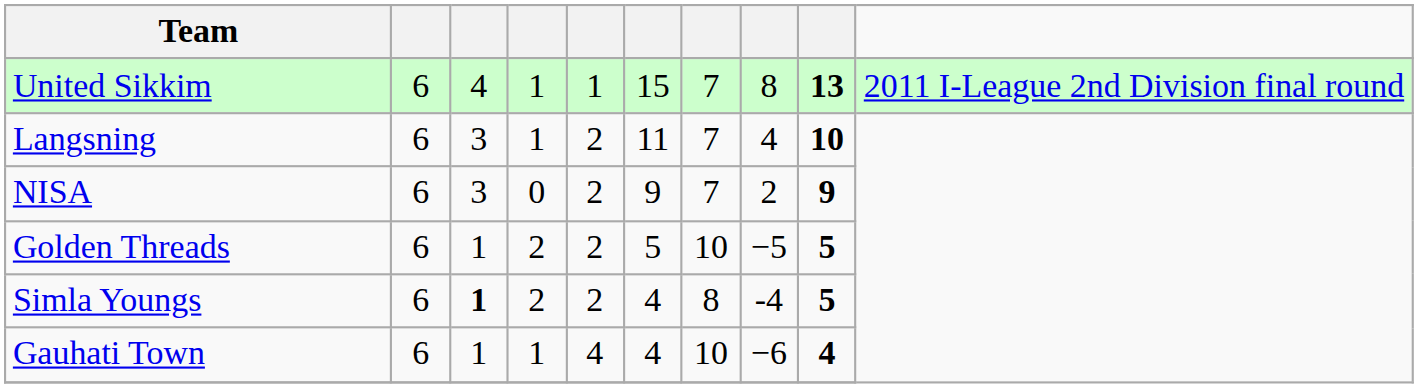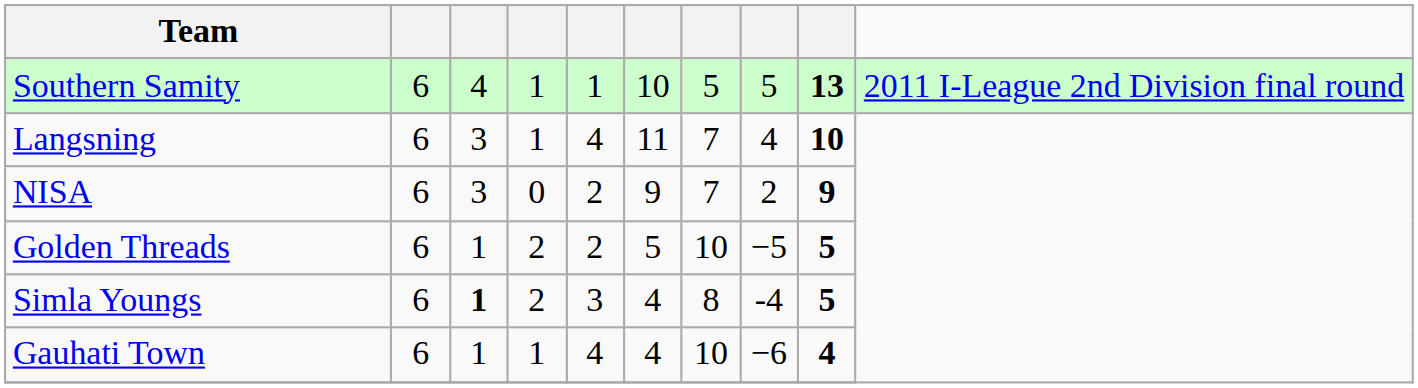- row: United Sikkim | 6 | 4 | 1 | 1 | 15 | 7 | 8 | 13 | 2011 I-League 2nd Division final round
+ row: Southern Samity | 6 | 4 | 1 | 1 | 10 | 5 | 5 | 13 | 2011 I-League 2nd Division final round
Langsning | column 5: 2 -> 4
Simla Youngs | column 5: 2 -> 3
